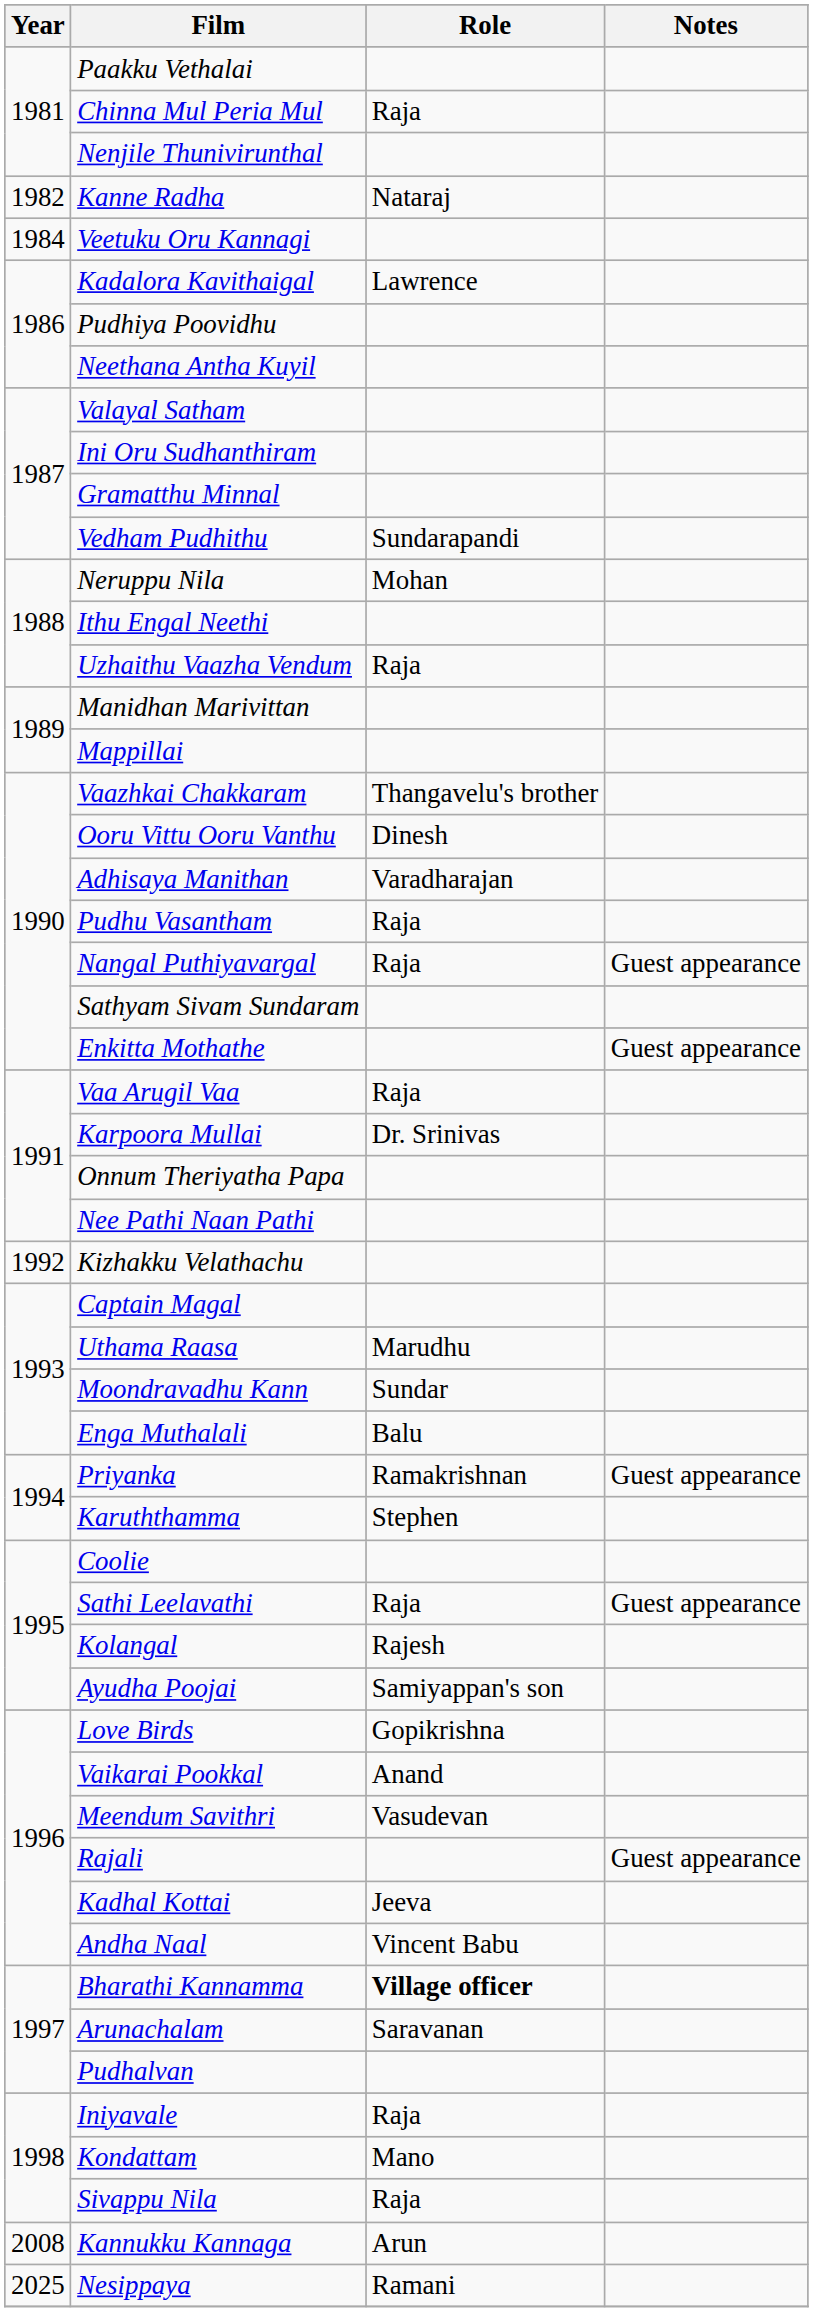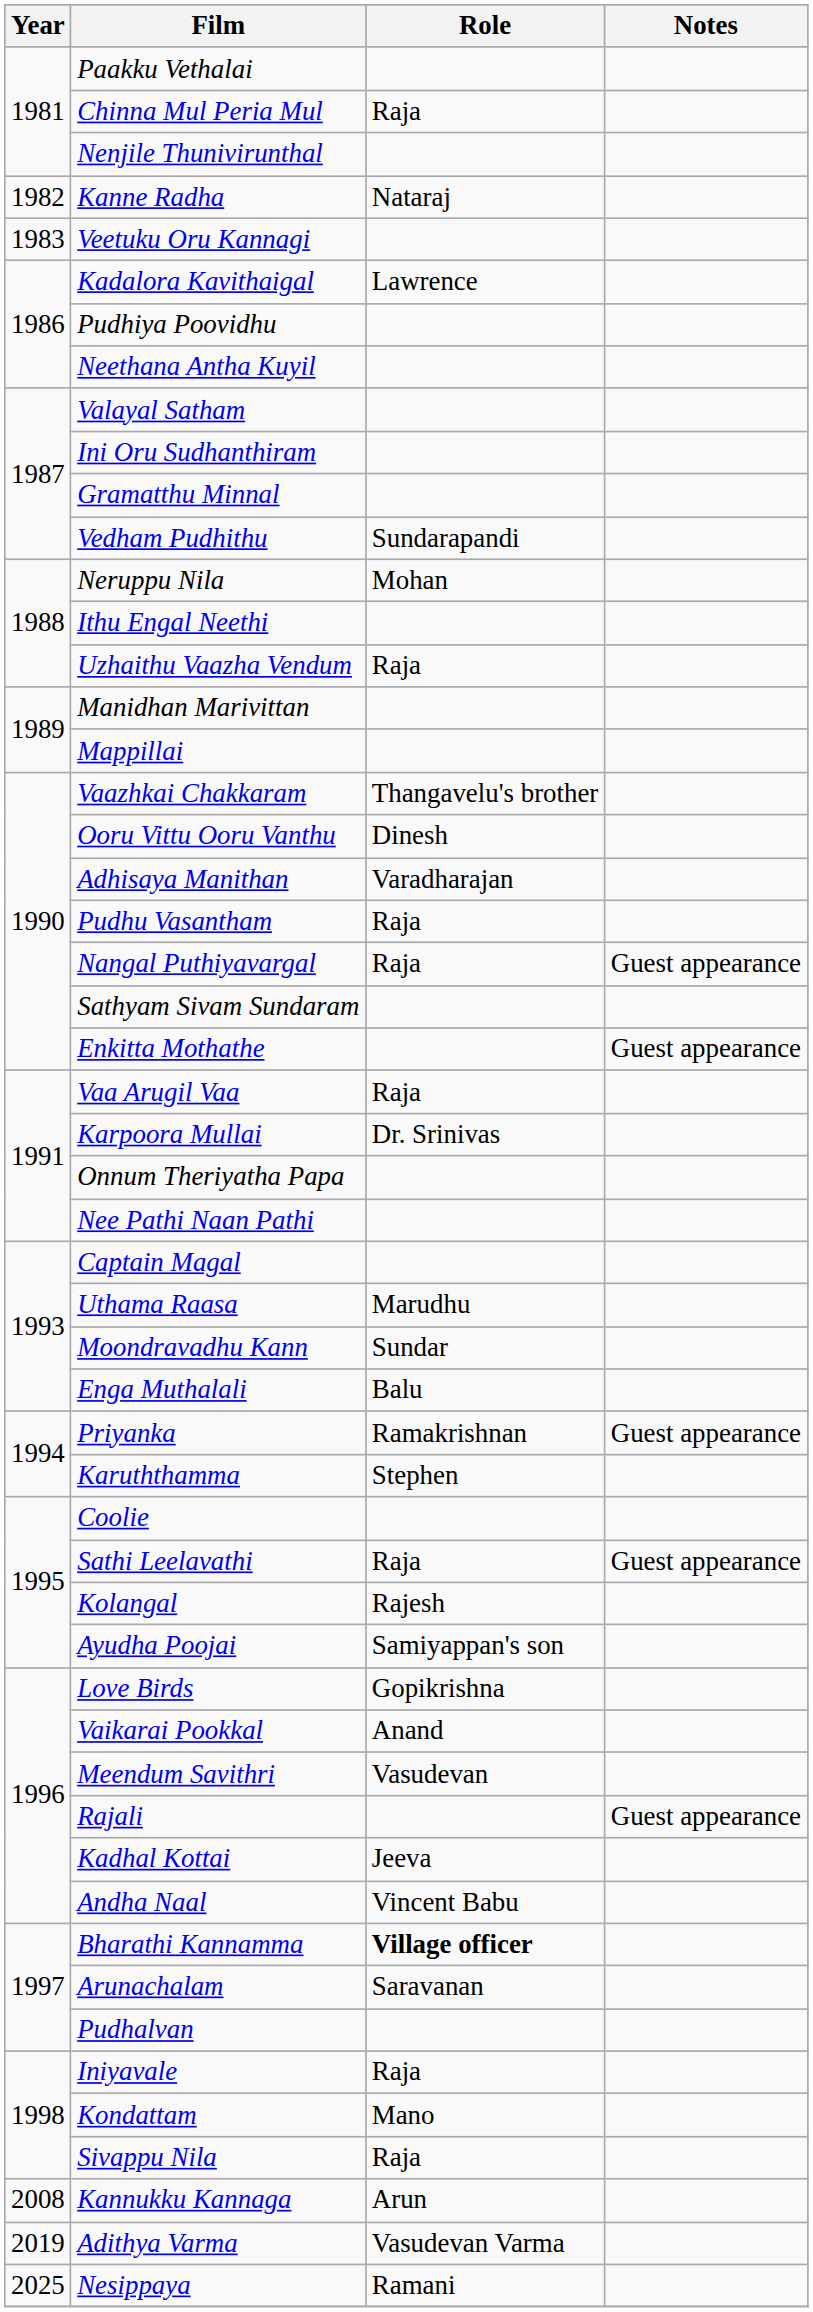Veetuku Oru Kannagi | Year: 1984 -> 1983
- row: 1992 | Kizhakku Velathachu
+ row: 2019 | Adithya Varma | Vasudevan Varma
